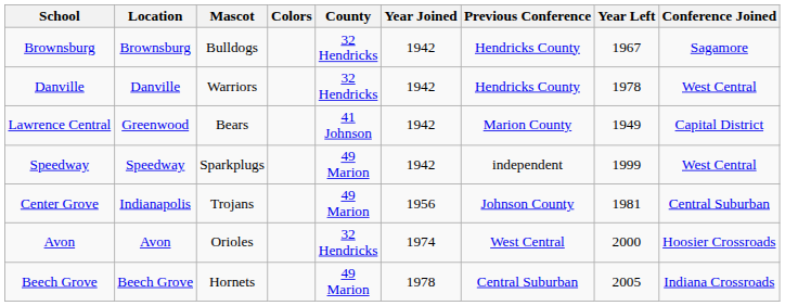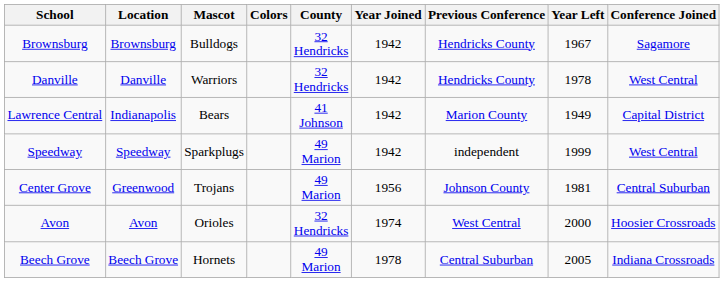Lawrence Central | Location: Greenwood -> Indianapolis
Center Grove | Location: Indianapolis -> Greenwood
